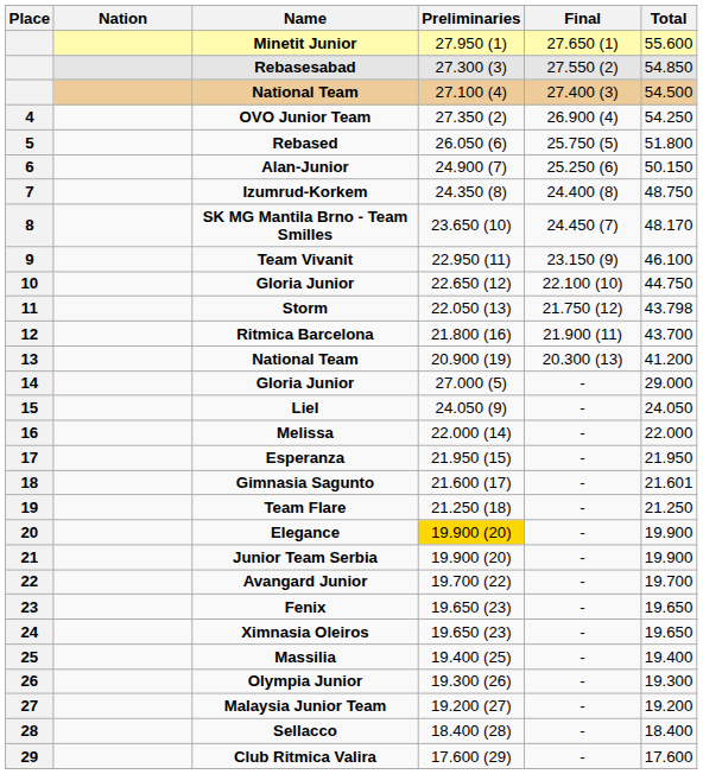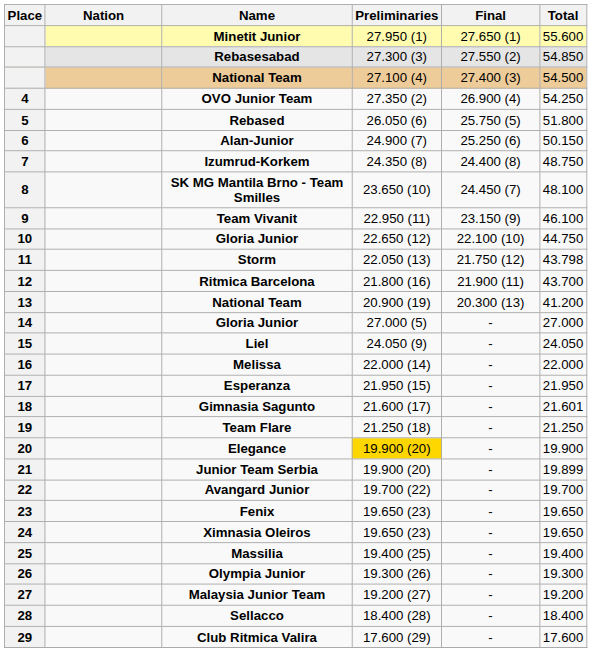SK MG Mantila Brno - Team Smilles | Total: 48.170 -> 48.100
14 / Gloria Junior | Total: 29.000 -> 27.000
Junior Team Serbia | Total: 19.900 -> 19.899
